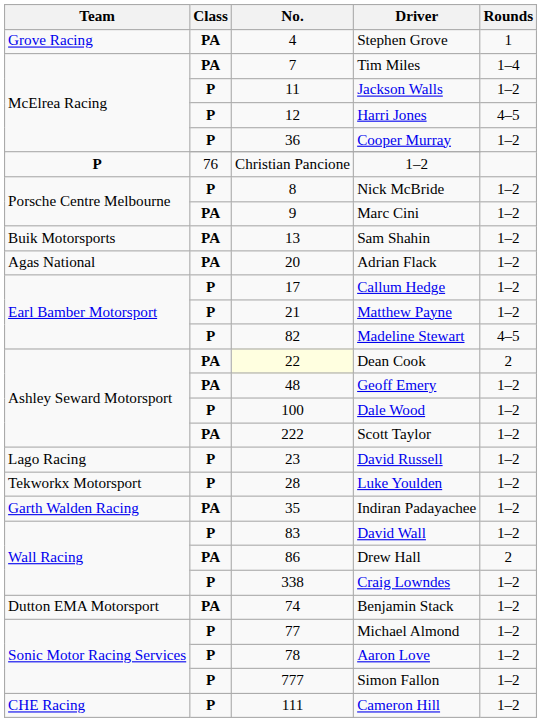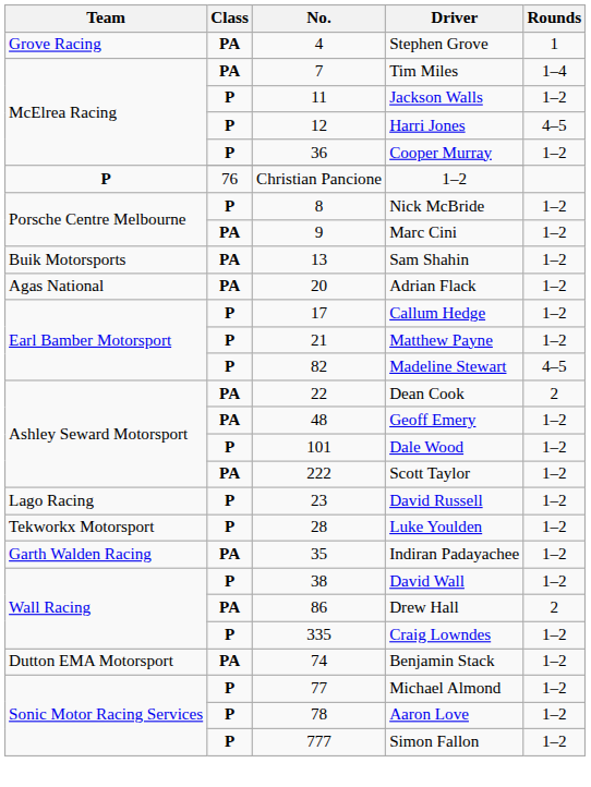Dean Cook | No.: lightyellow background -> no background
Dale Wood | No.: 100 -> 101
David Wall | No.: 83 -> 38
Craig Lowndes | No.: 338 -> 335
- row: CHE Racing | P | 111 | Cameron Hill | 1–2
